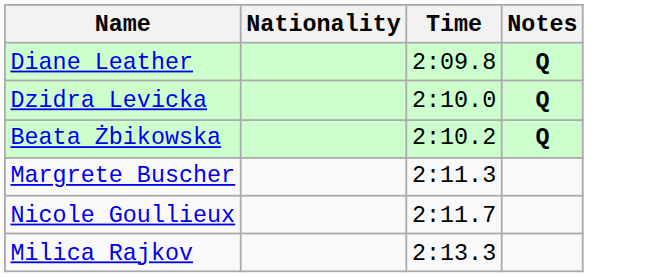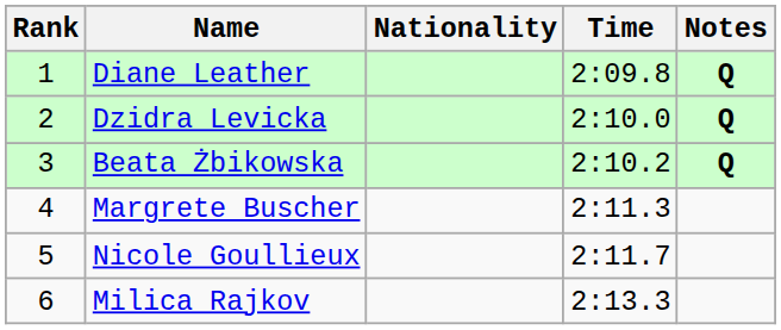+ column: Rank | 1 | 2 | 3 | 4 | 5 | 6
